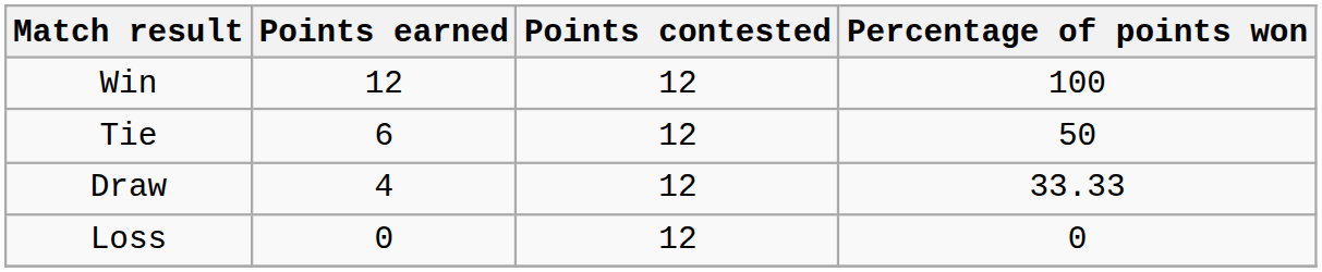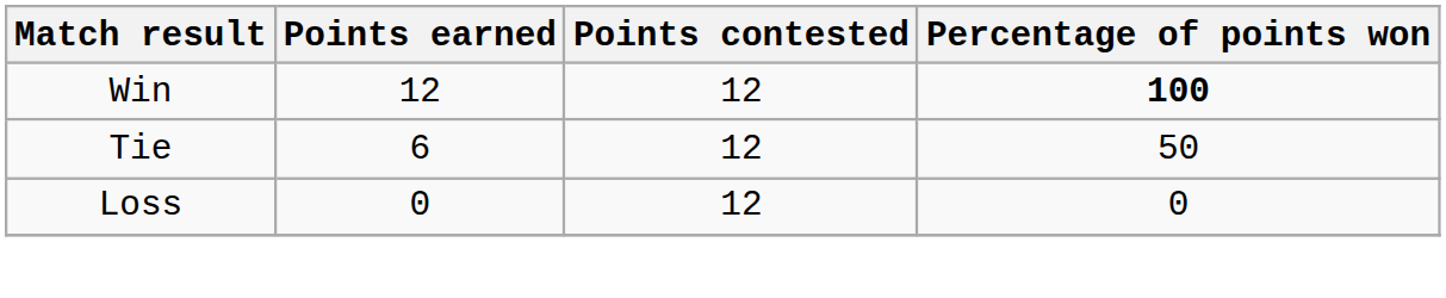Win | Percentage of points won: normal -> bold
- row: Draw | 4 | 12 | 33.33
